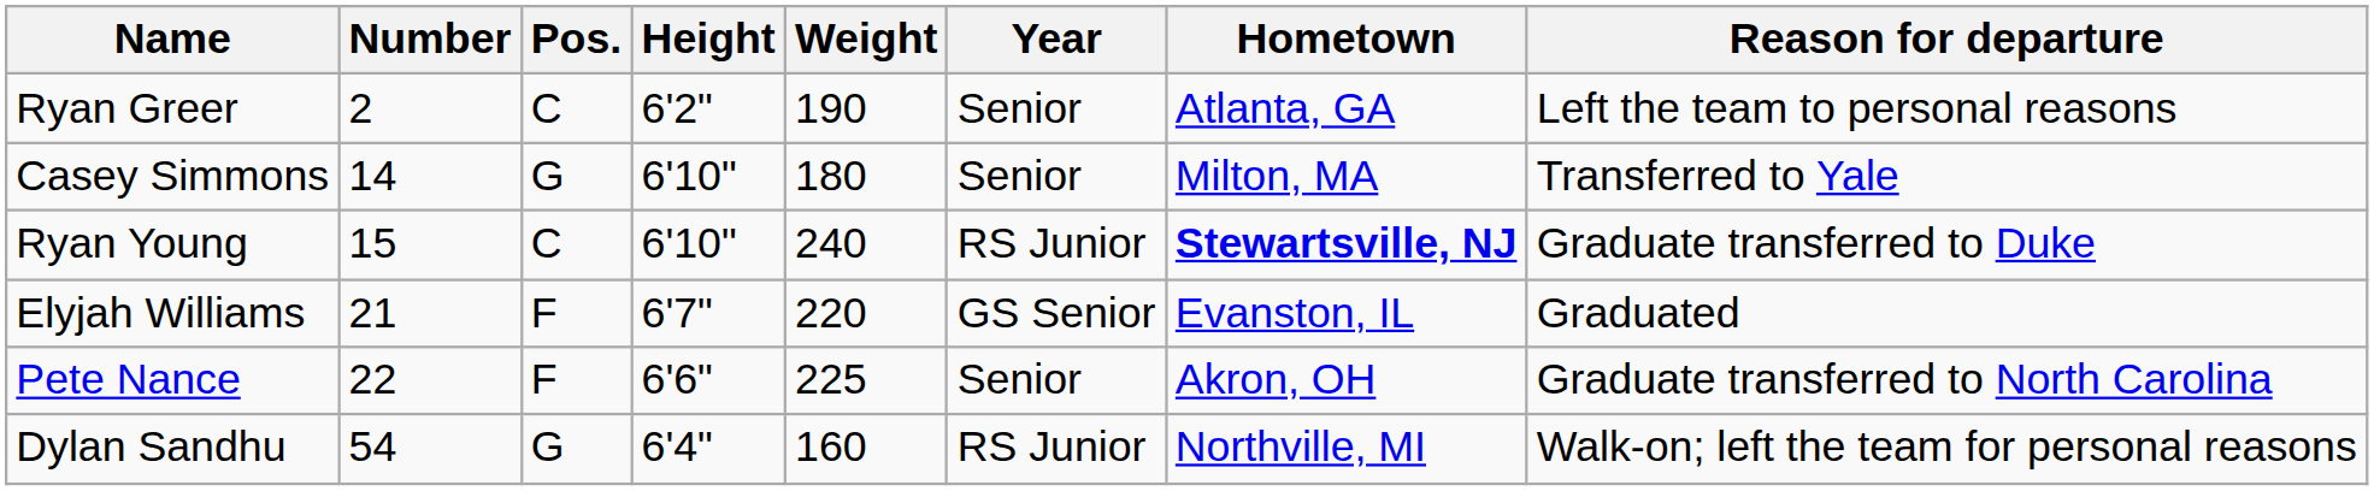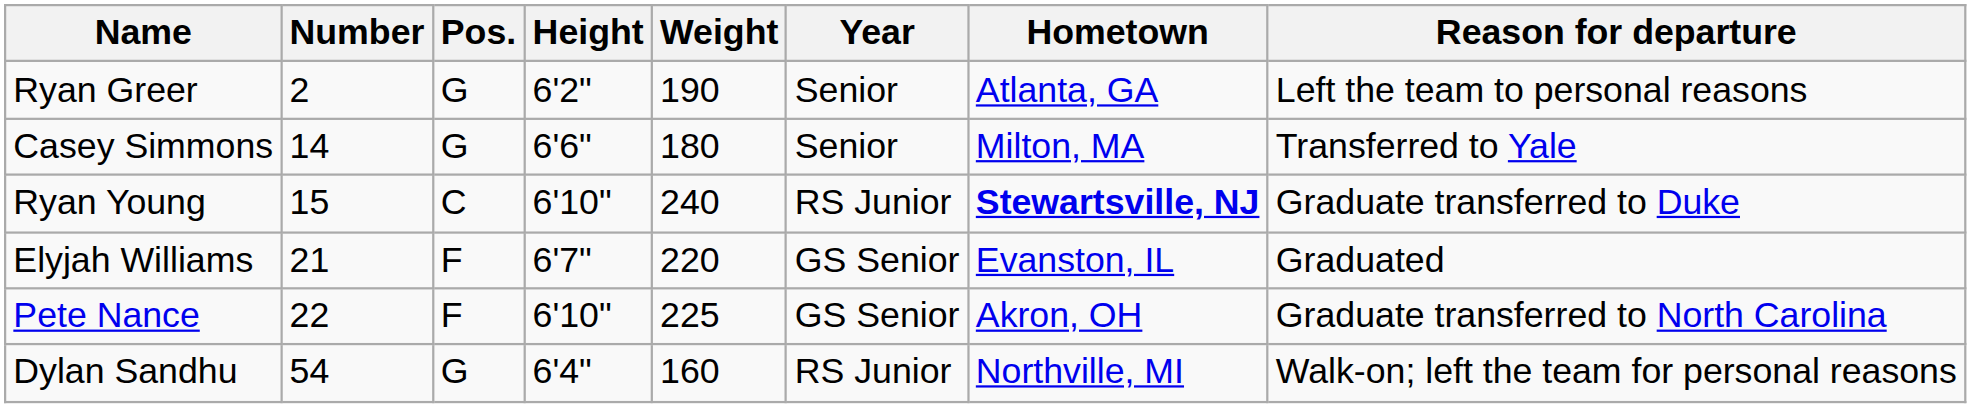Ryan Greer | Pos.: C -> G
Casey Simmons | Height: 6'10" -> 6'6"
Pete Nance | Height: 6'6" -> 6'10"
Pete Nance | Year: Senior -> GS Senior
